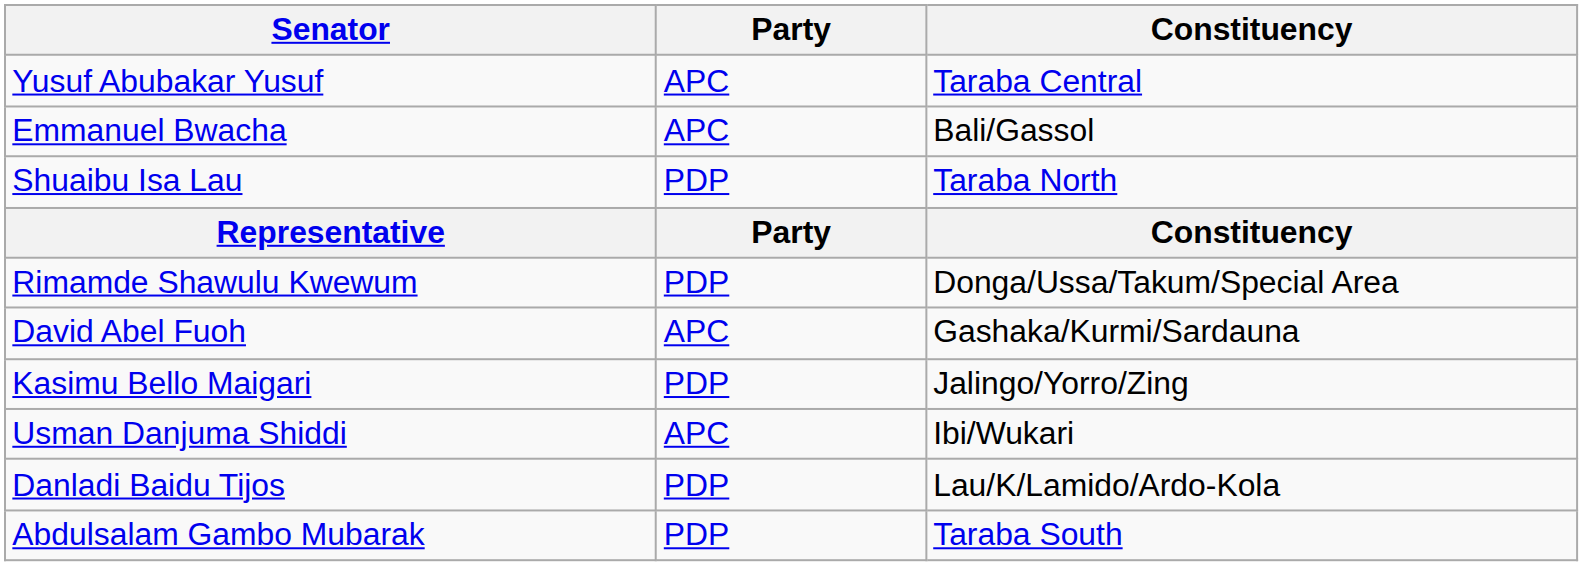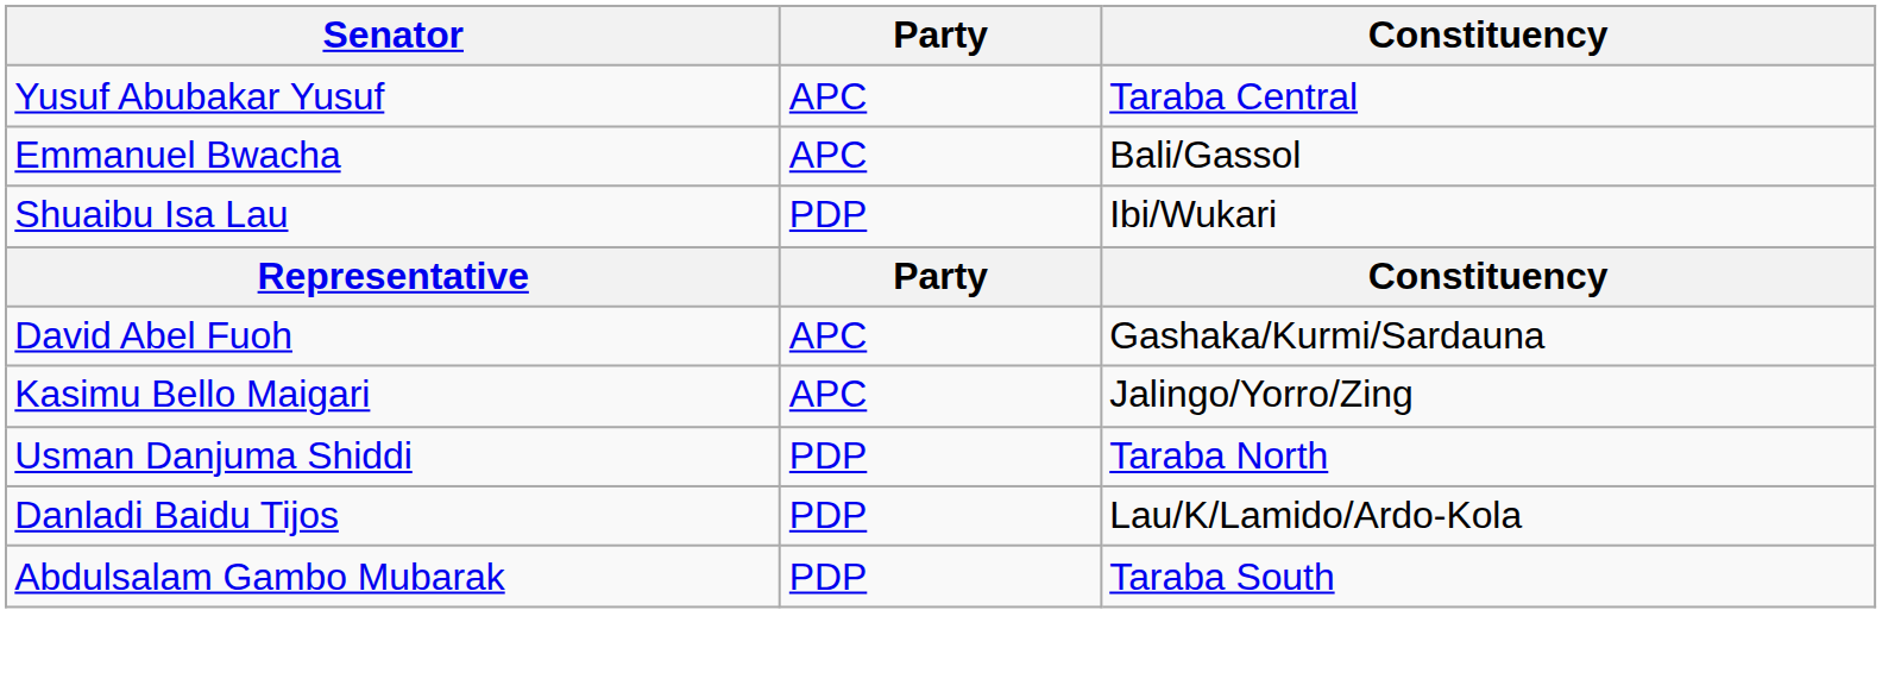Shuaibu Isa Lau | Constituency: Taraba North -> Ibi/Wukari
- row: Rimamde Shawulu Kwewum | PDP | Donga/Ussa/Takum/Special Area
Kasimu Bello Maigari | Party: PDP -> APC
Usman Danjuma Shiddi | Party: APC -> PDP
Usman Danjuma Shiddi | Constituency: Ibi/Wukari -> Taraba North
